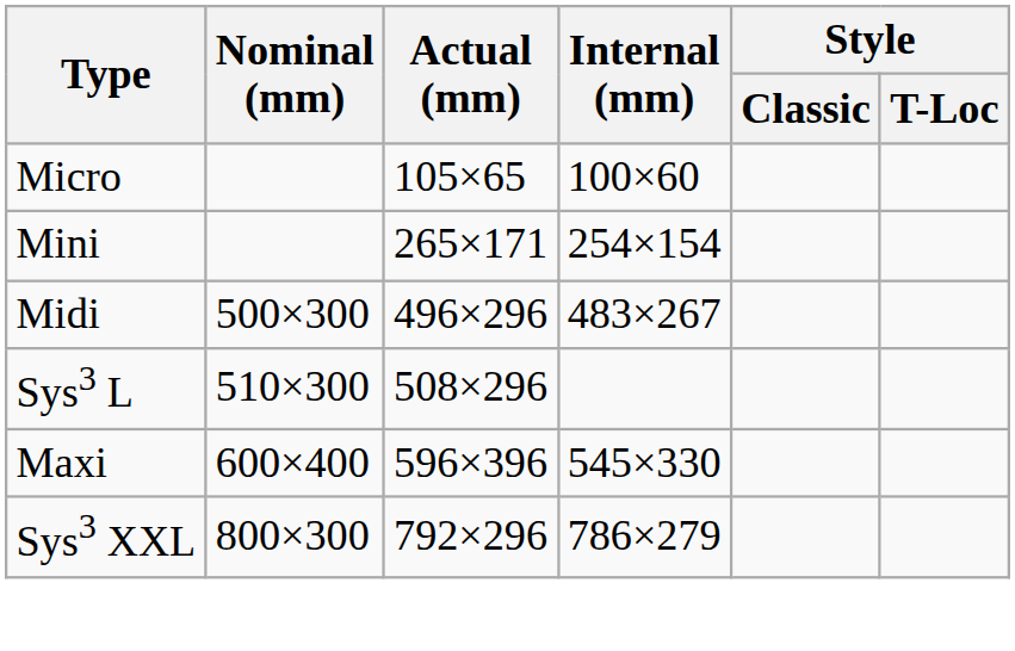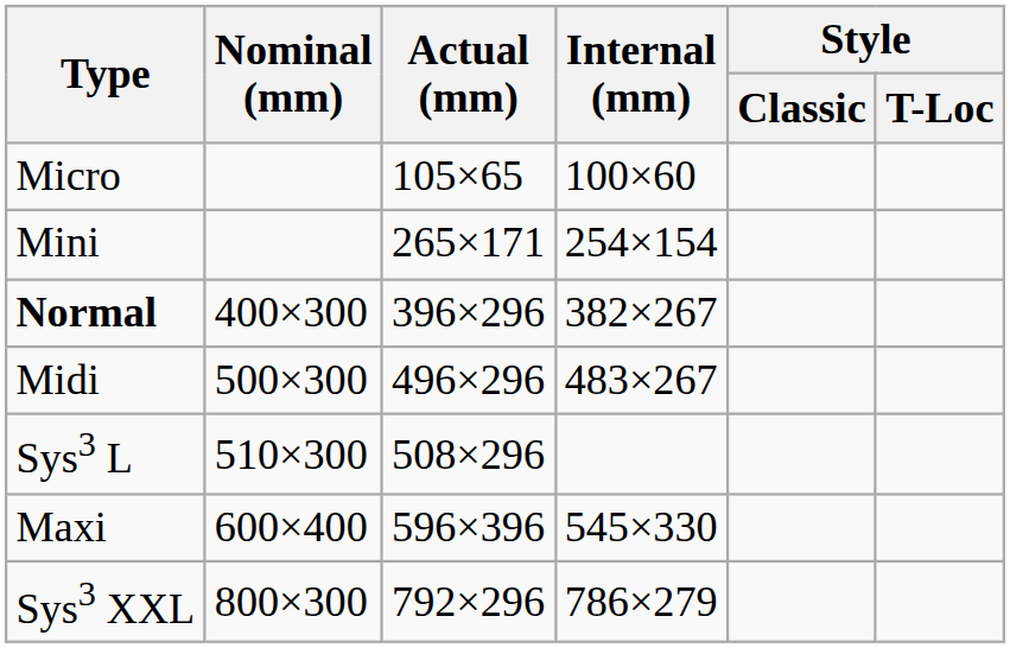+ row: Normal | 400×300 | 396×296 | 382×267
